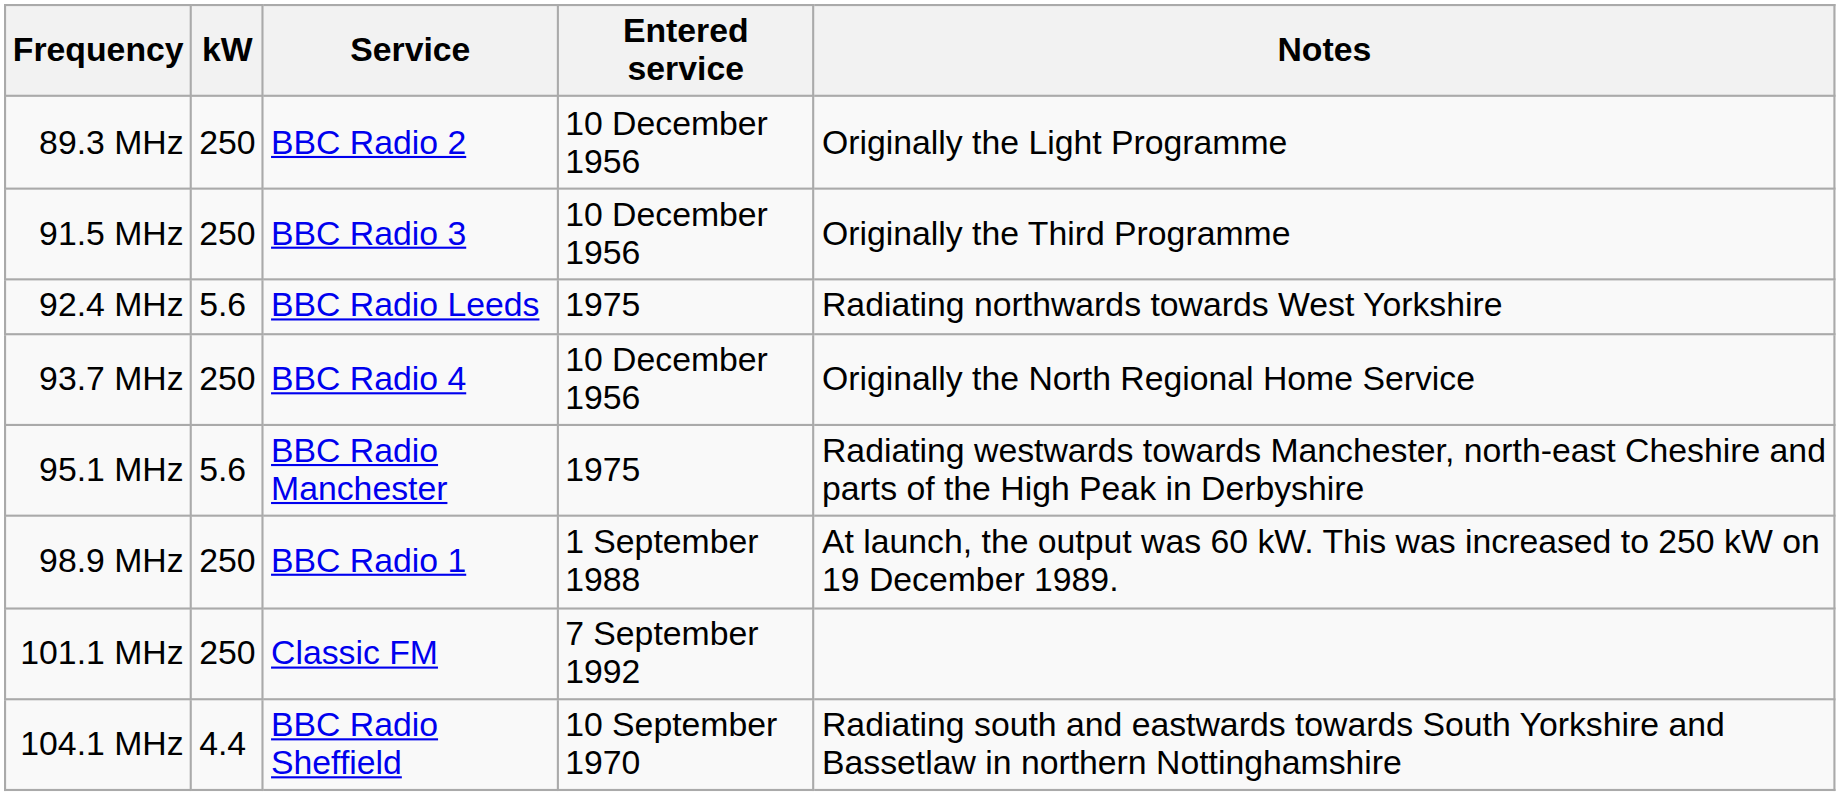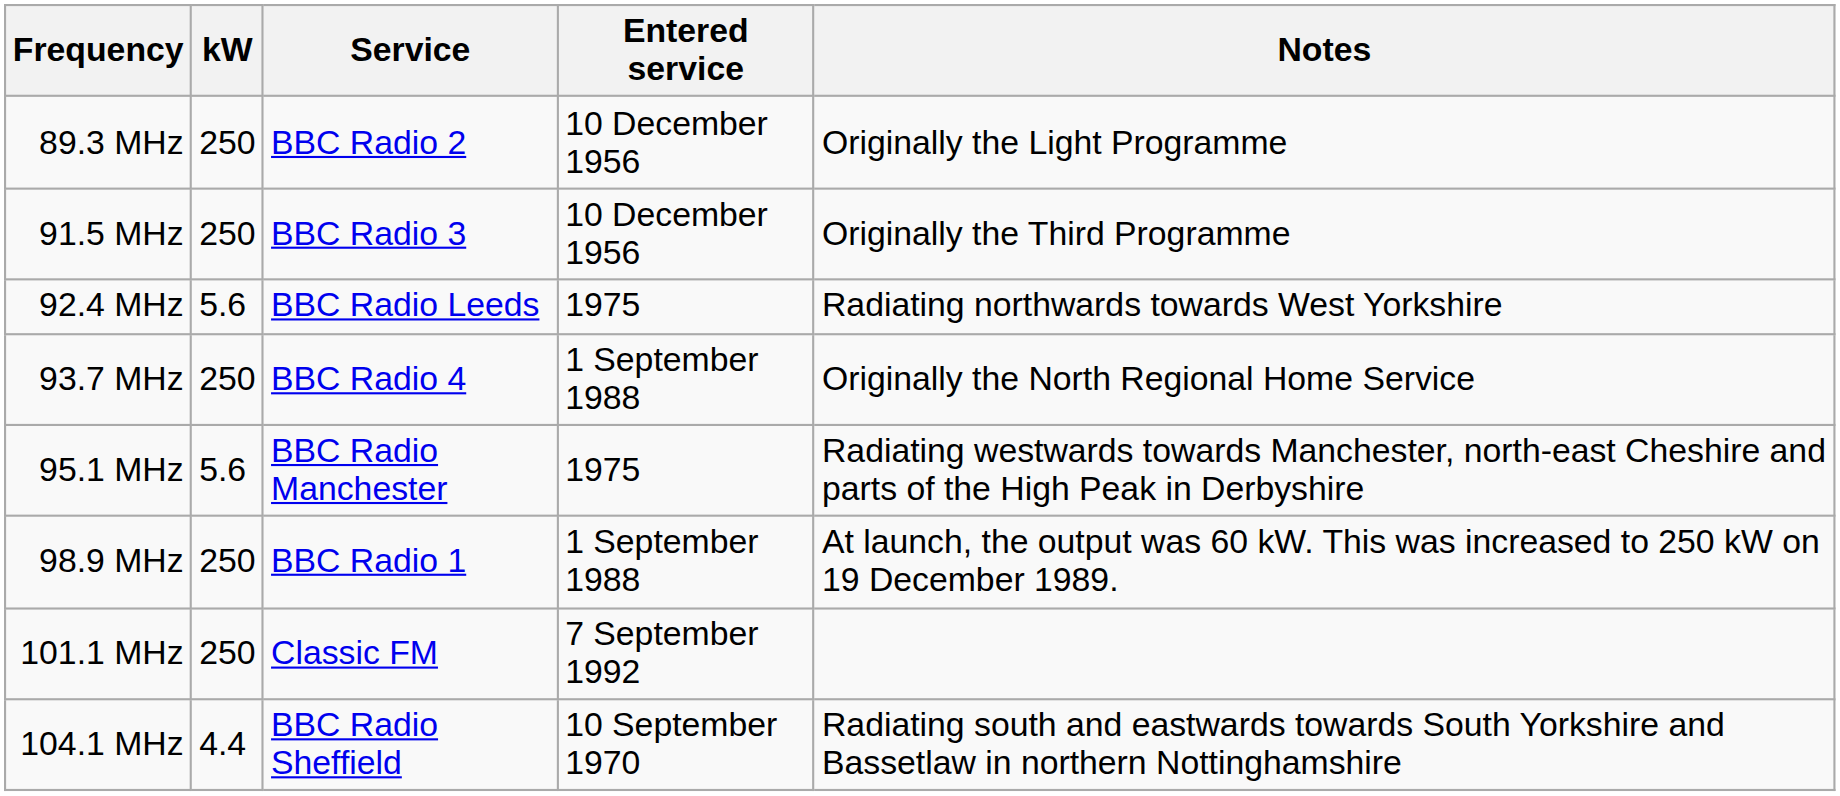93.7 MHz | Entered service: 10 December 1956 -> 1 September 1988
